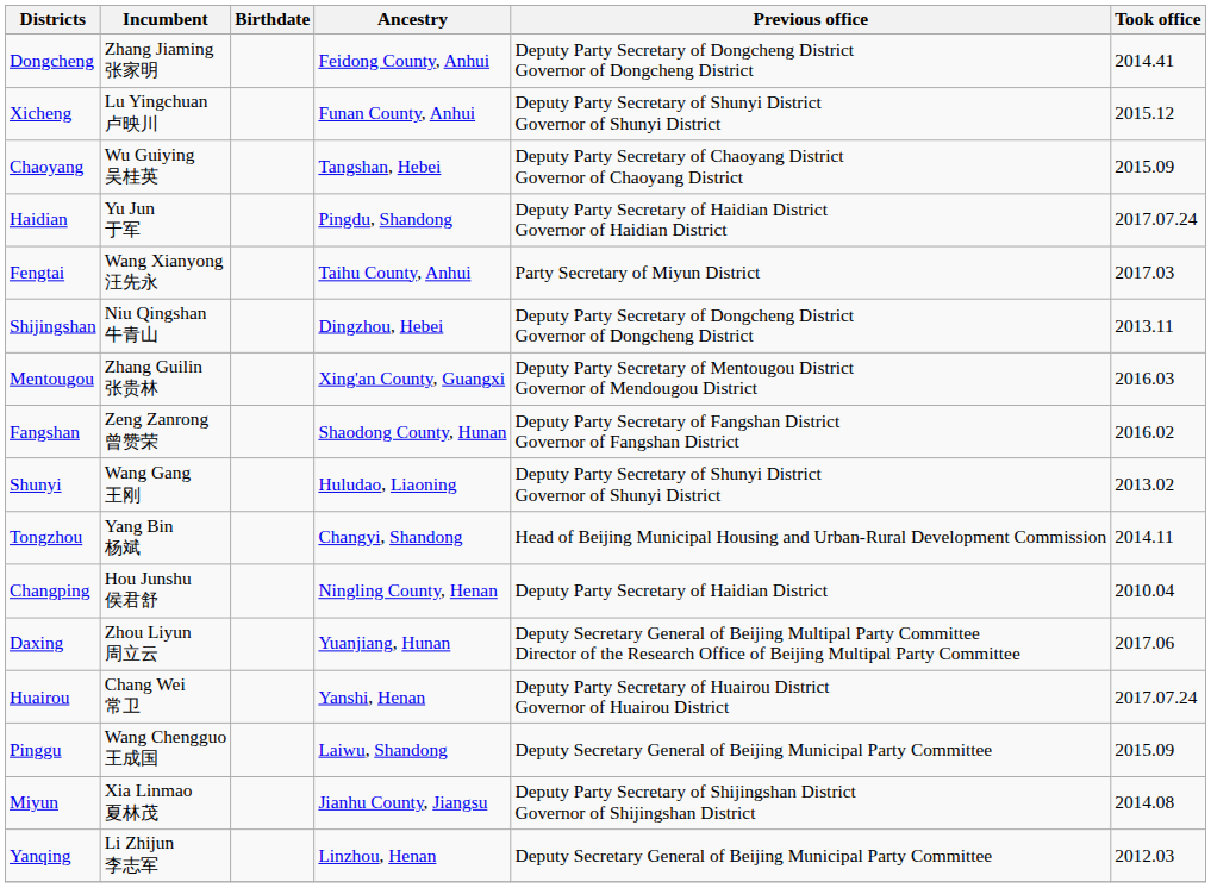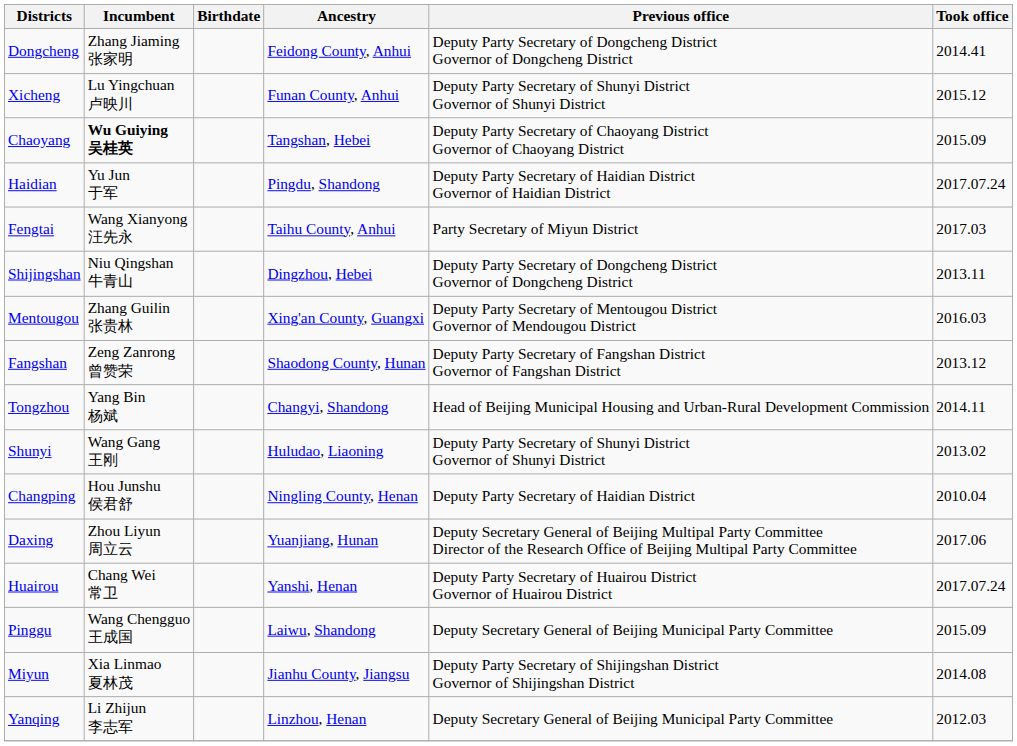Chaoyang | Incumbent: normal -> bold
Fangshan | Took office: 2016.02 -> 2013.12
rows swapped: Tongzhou <-> Shunyi
